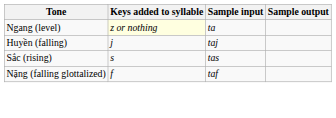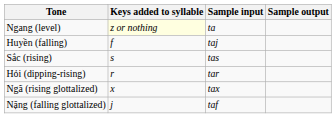Huyền (falling) | Keys added to syllable: j -> f
+ row: Hỏi (dipping-rising) | r | tar
+ row: Ngã (rising glottalized) | x | tax
Nặng (falling glottalized) | Keys added to syllable: f -> j
